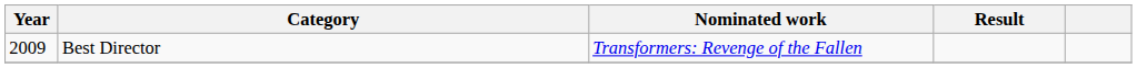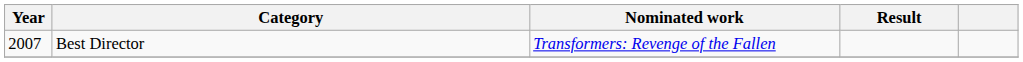Best Director | Year: 2009 -> 2007
